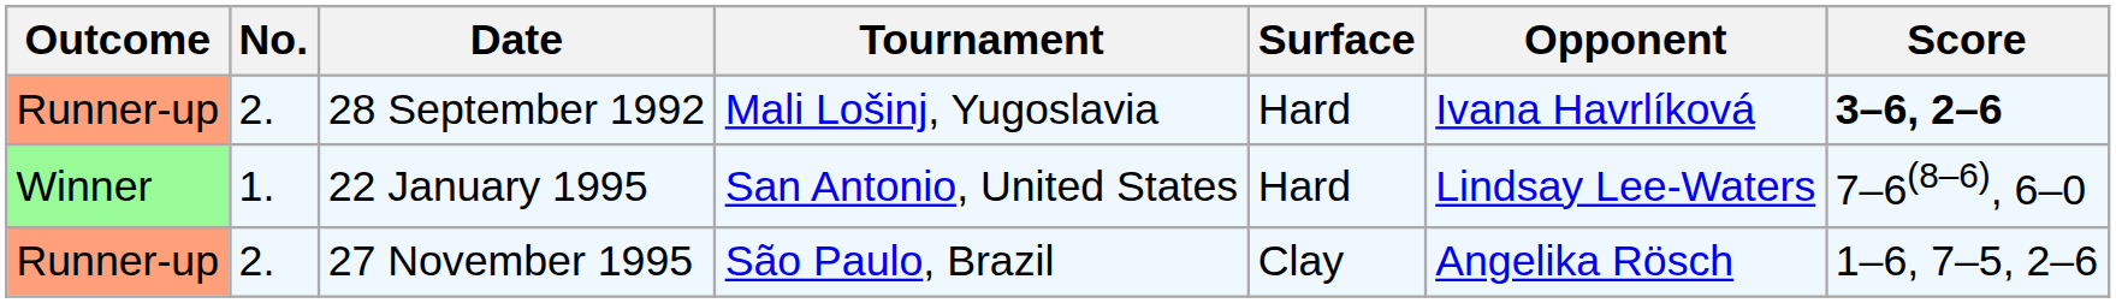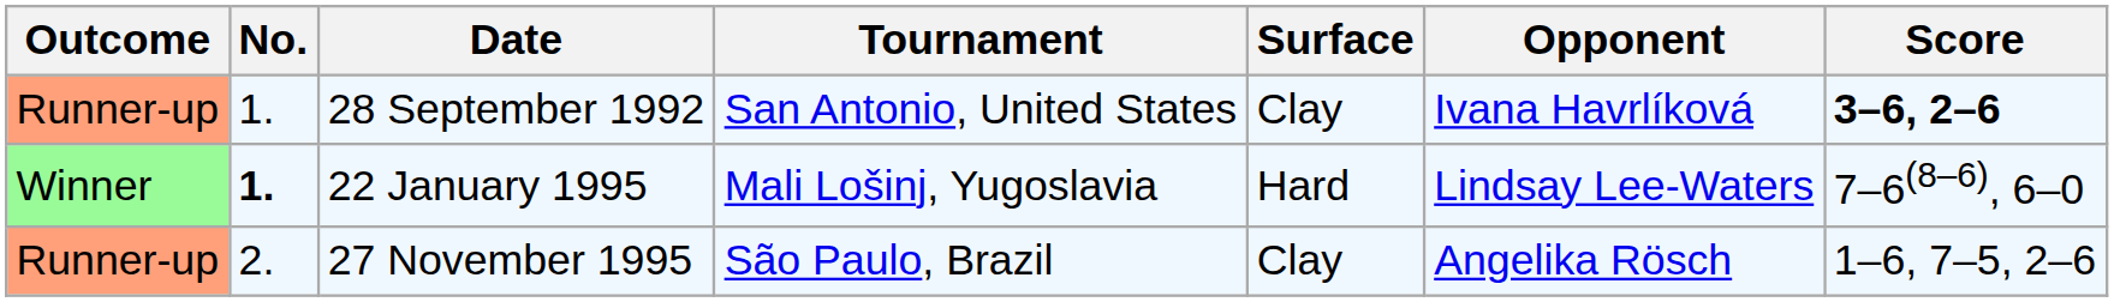28 September 1992 | No.: 2. -> 1.
28 September 1992 | Tournament: Mali Lošinj, Yugoslavia -> San Antonio, United States
28 September 1992 | Surface: Hard -> Clay
22 January 1995 | No.: normal -> bold
22 January 1995 | Tournament: San Antonio, United States -> Mali Lošinj, Yugoslavia
